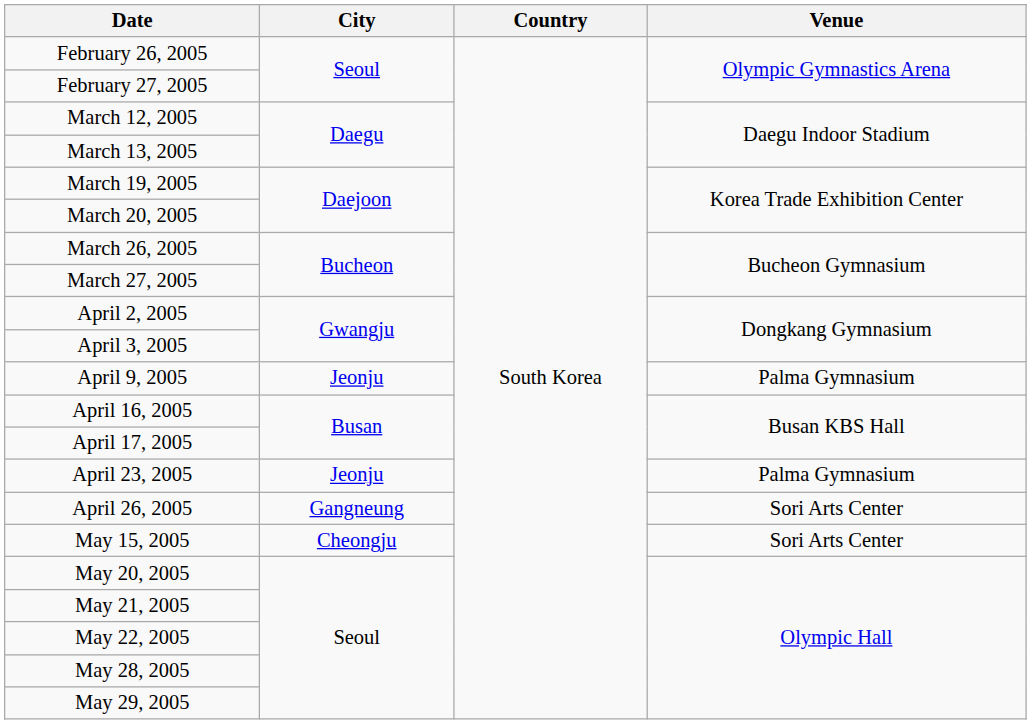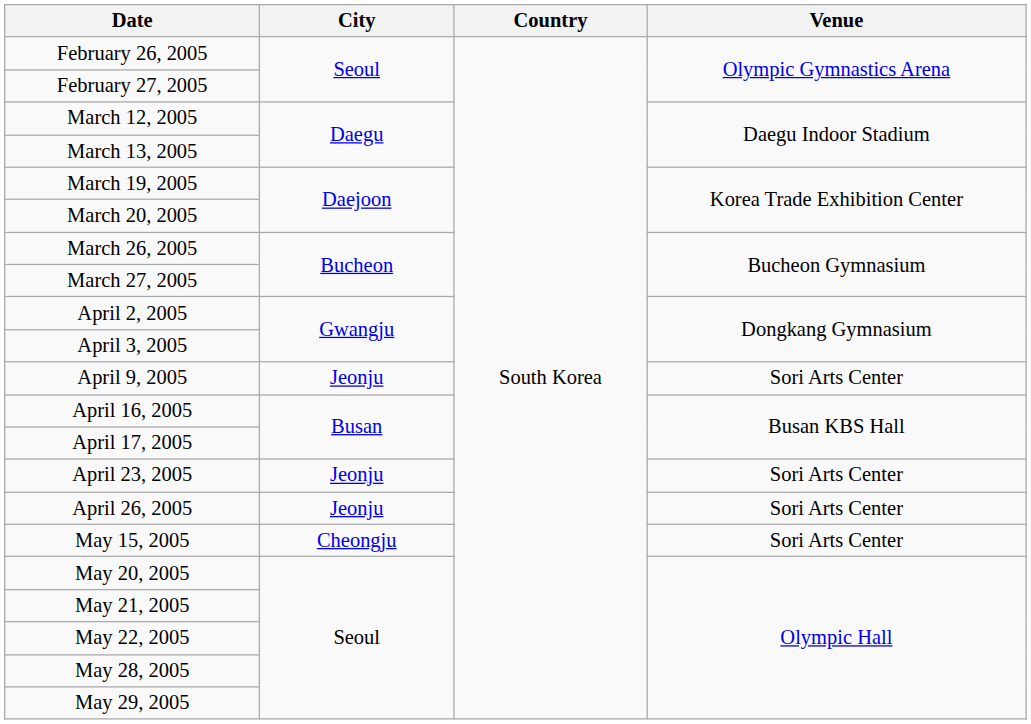April 9, 2005 | Venue: Palma Gymnasium -> Sori Arts Center
April 23, 2005 | Venue: Palma Gymnasium -> Sori Arts Center
April 26, 2005 | City: Gangneung -> Jeonju
